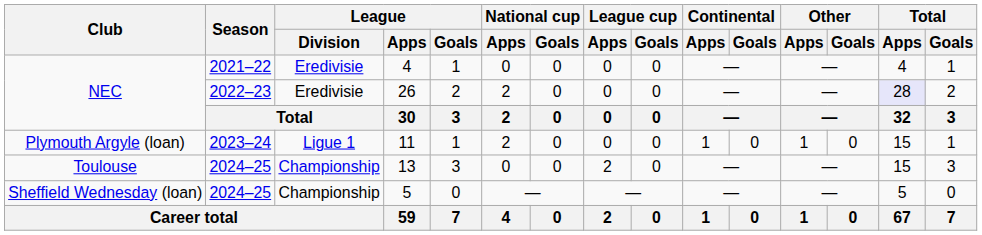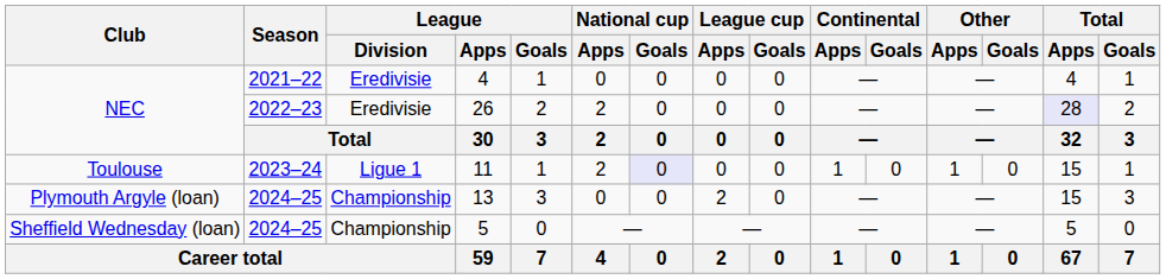11 | Club: Plymouth Argyle (loan) -> Toulouse
11 | National cup / Goals: no background -> lavender background
13 | Club: Toulouse -> Plymouth Argyle (loan)
